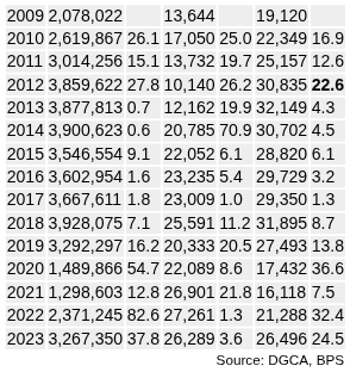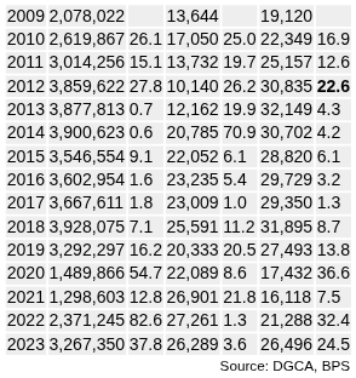2014 | column 7: 4.5 -> 4.2
